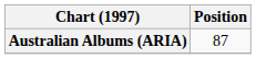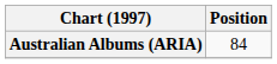Australian Albums (ARIA) | Position: 87 -> 84
